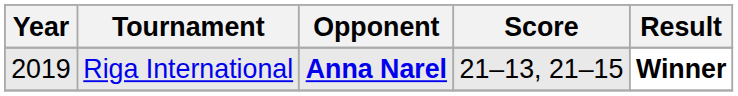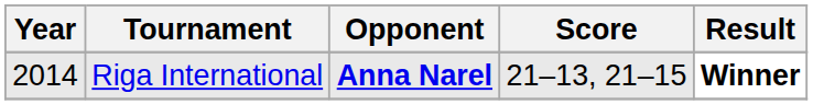Riga International | Year: 2019 -> 2014
